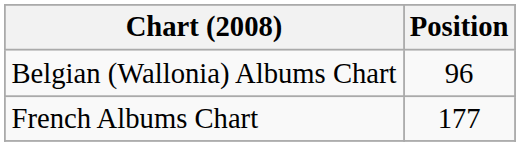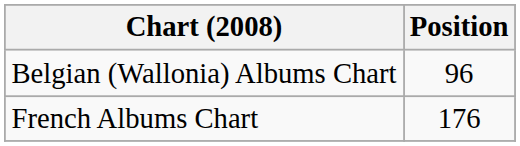French Albums Chart | Position: 177 -> 176
